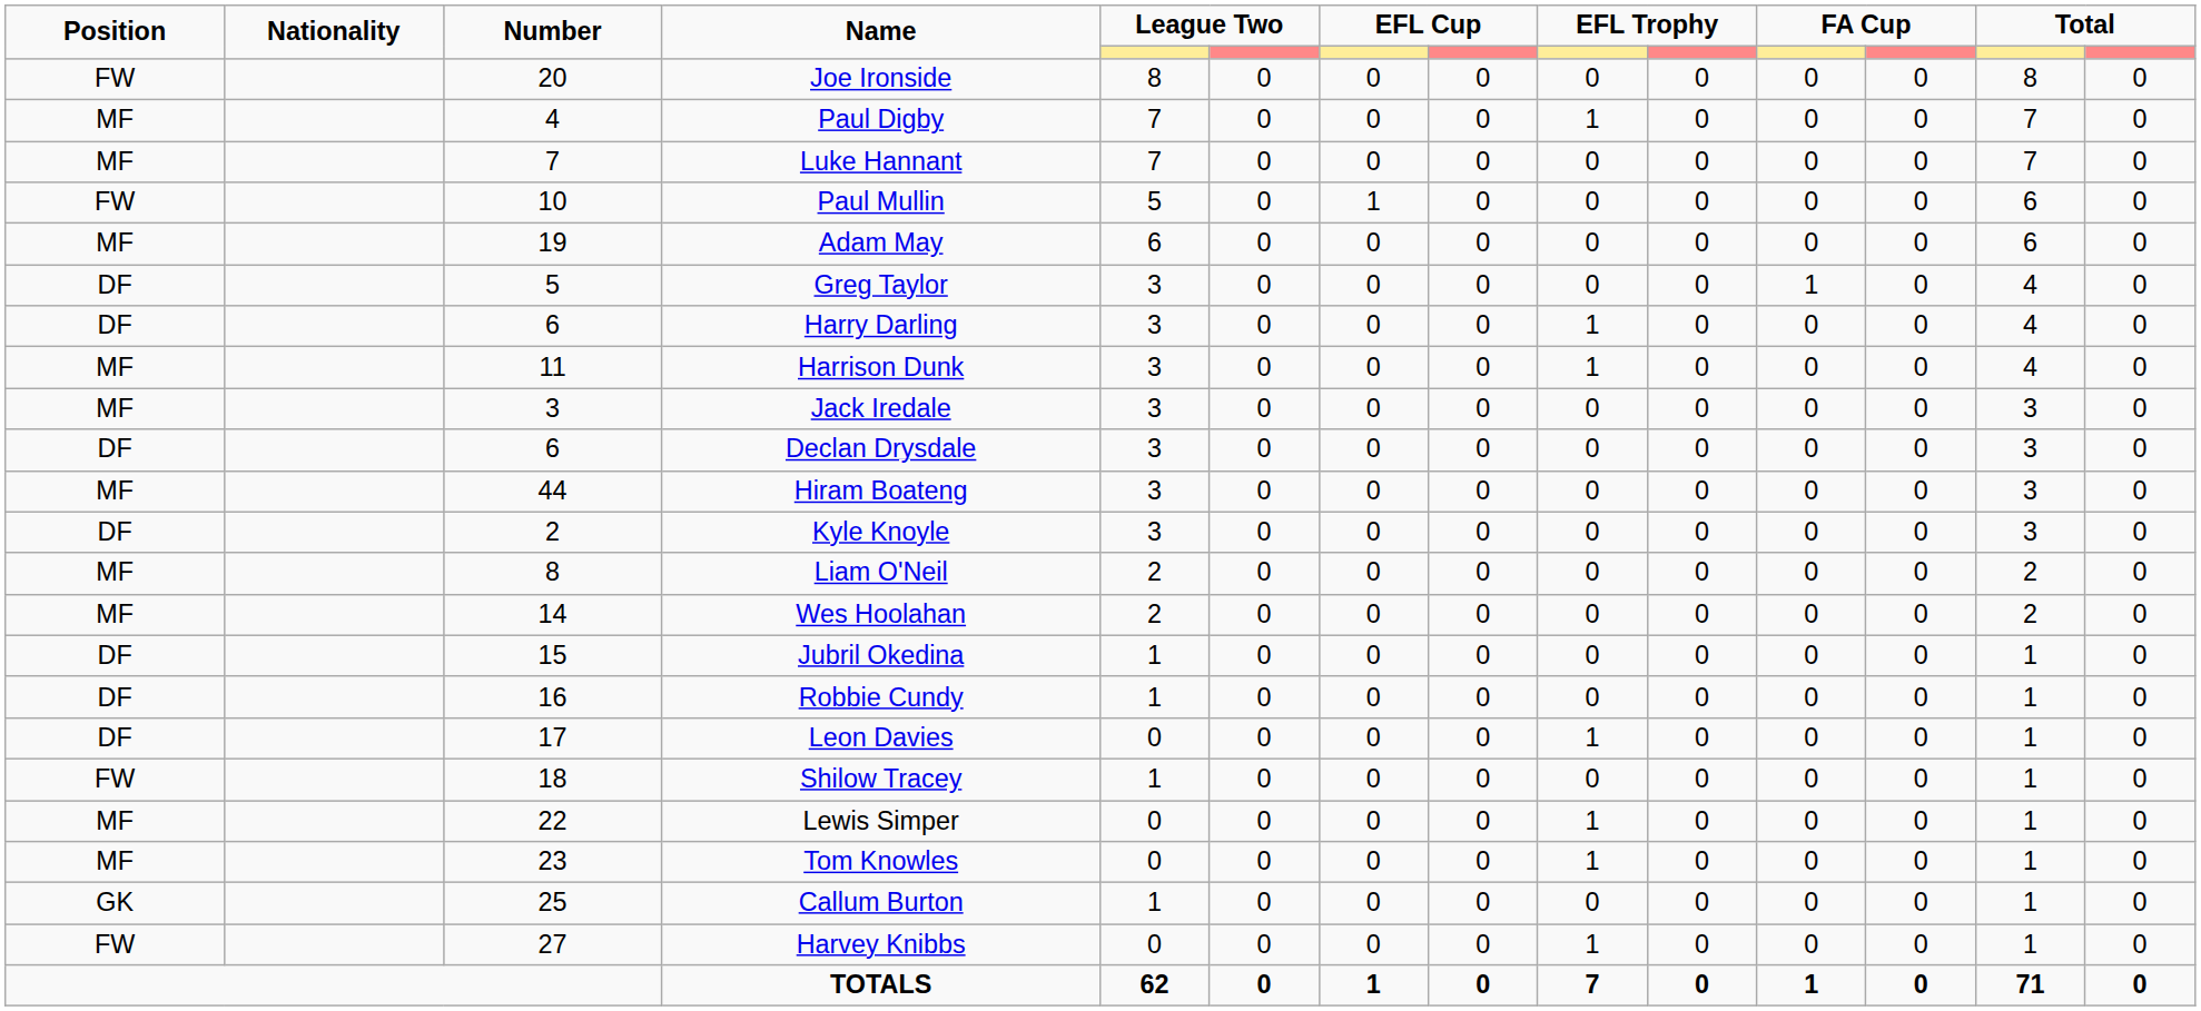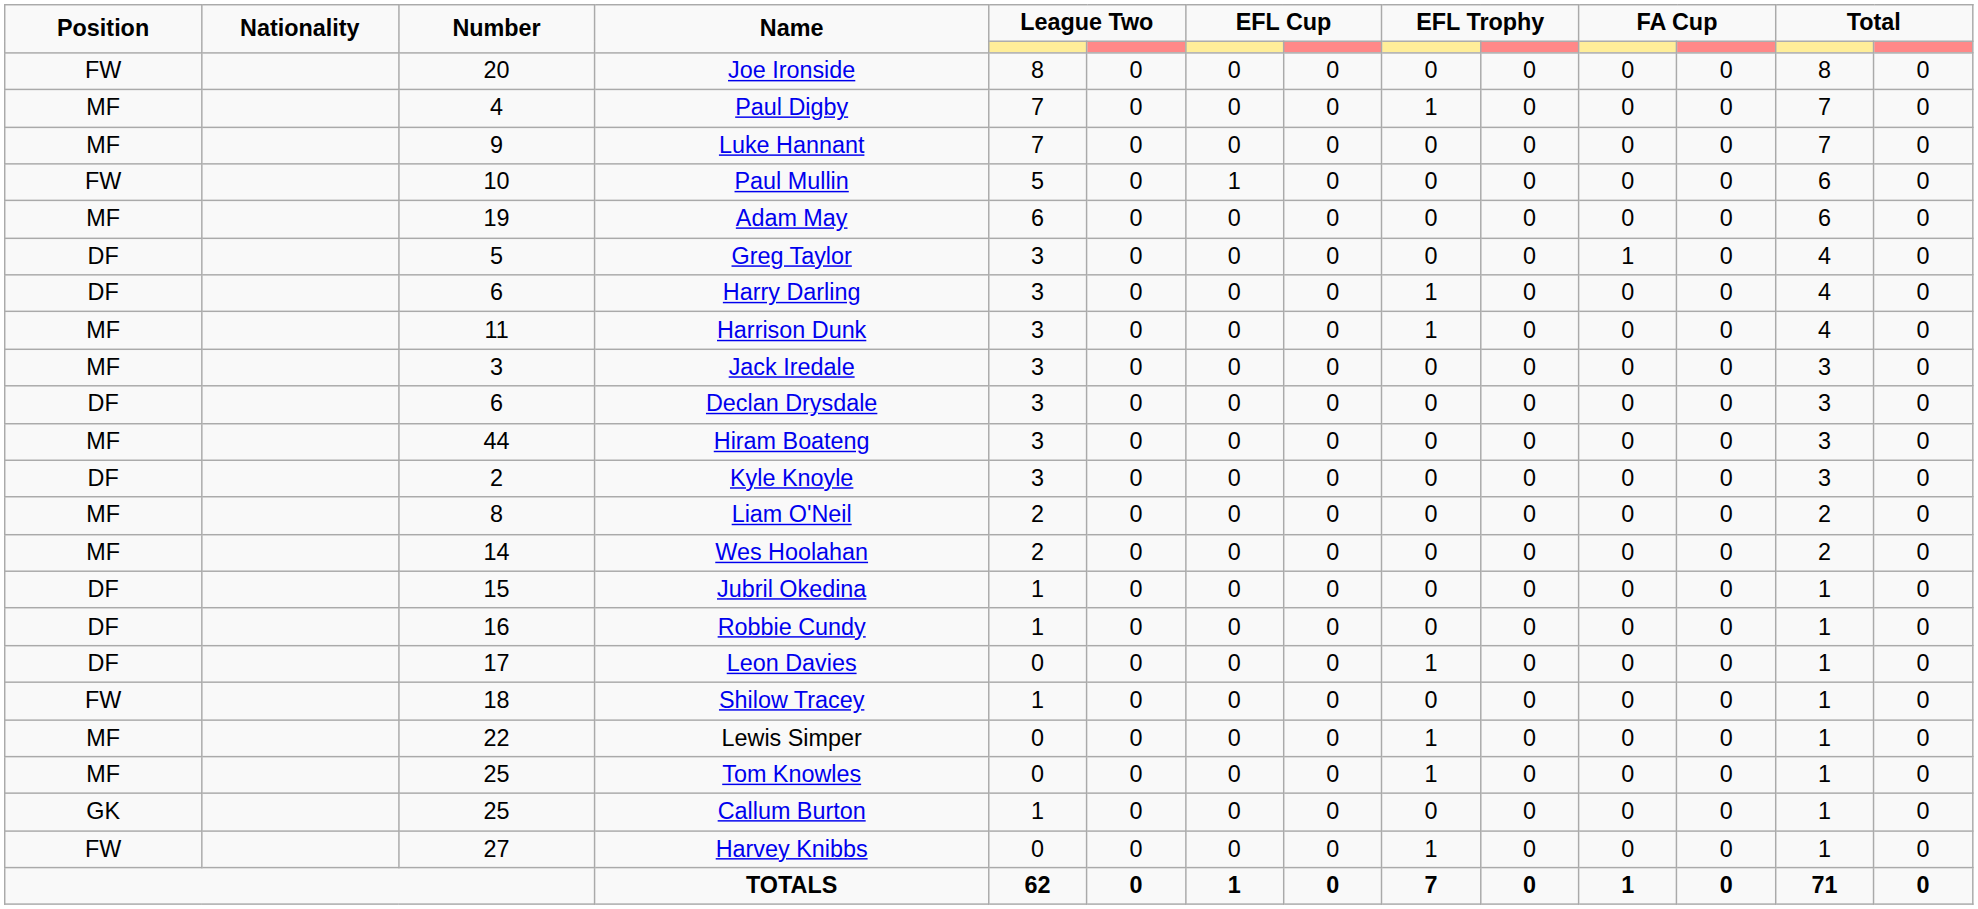Luke Hannant | Number: 7 -> 9
Tom Knowles | Number: 23 -> 25
